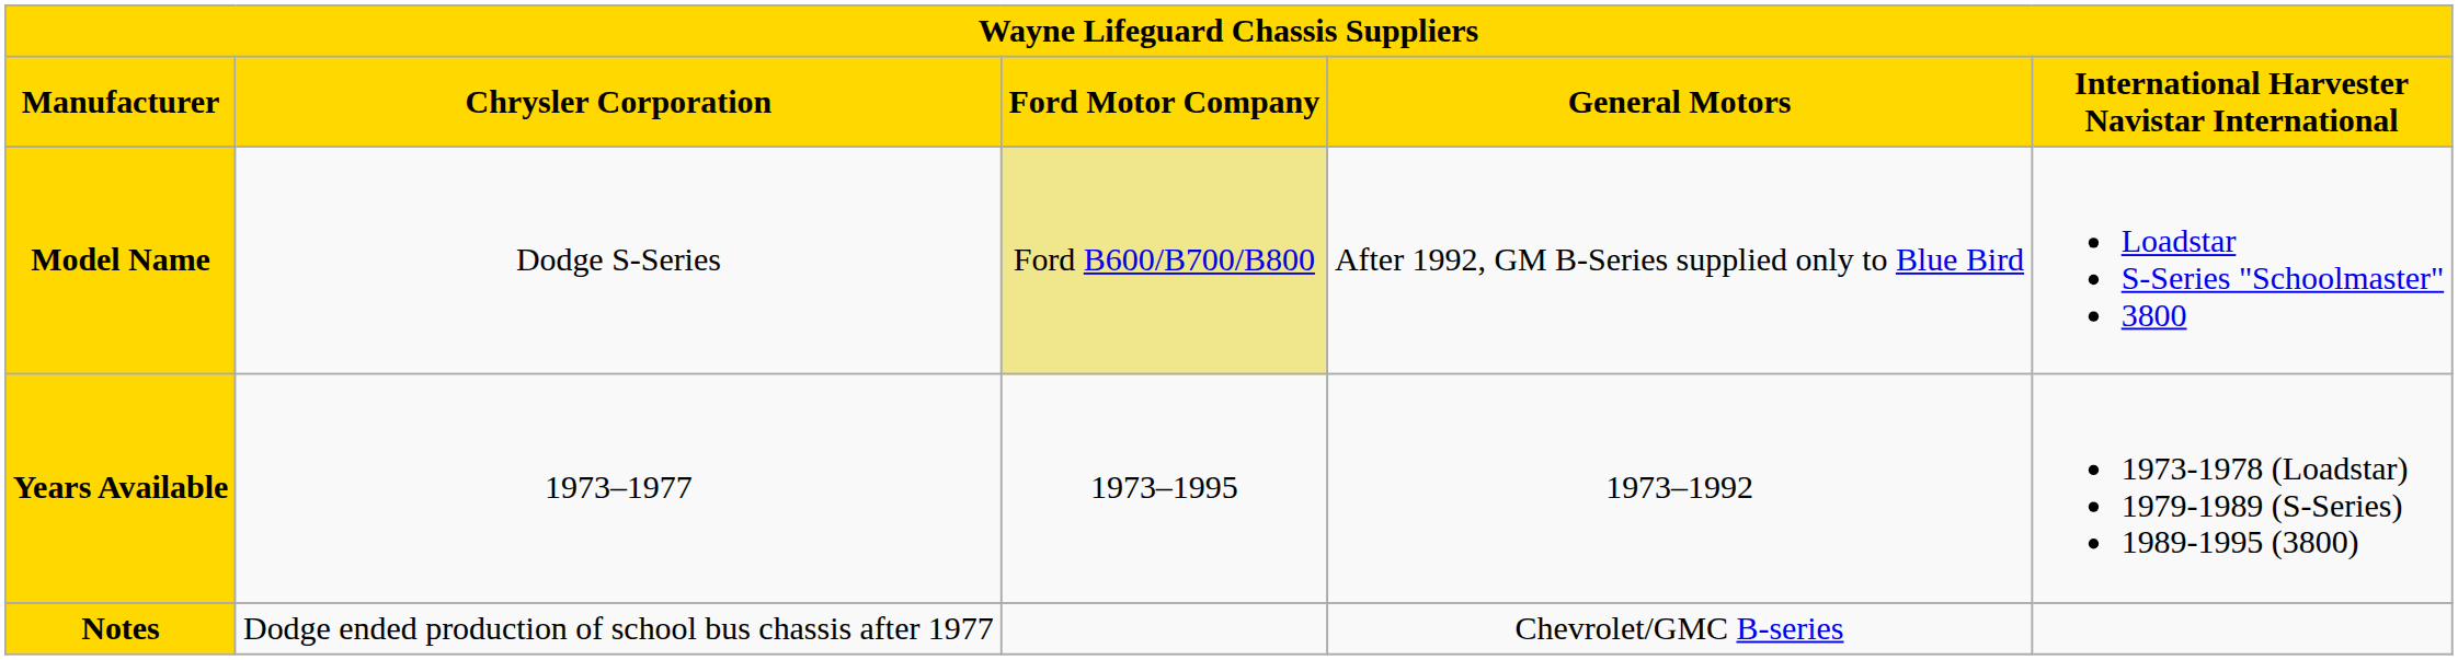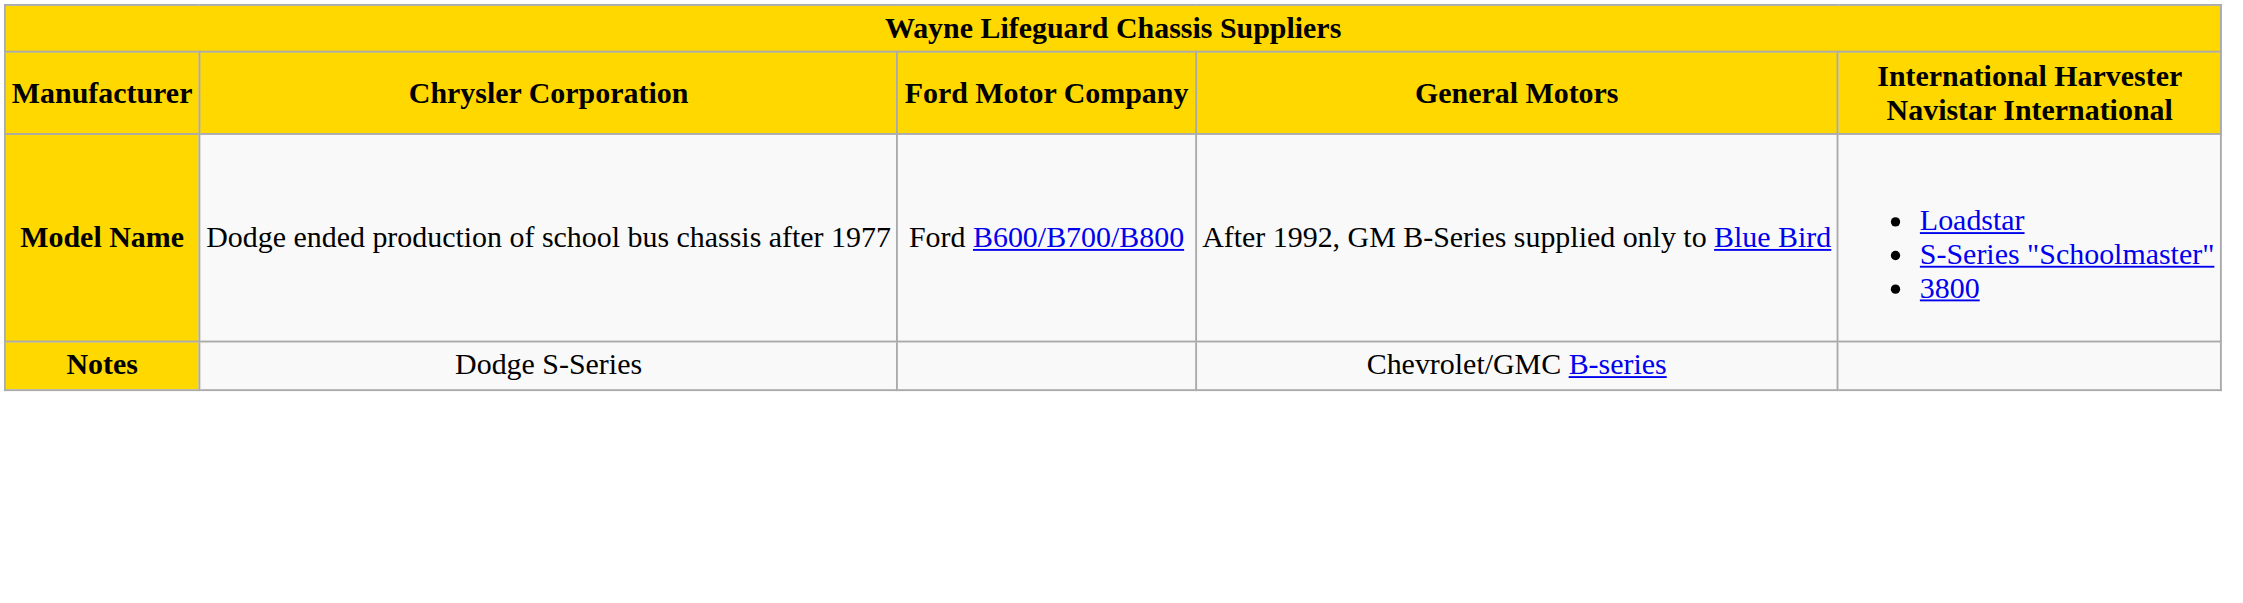Model Name | Chrysler Corporation: Dodge S-Series -> Dodge ended production of school bus chassis after 1977
Model Name | Ford Motor Company: khaki background -> no background
- row: Years Available | 1973–1977 | 1973–1995 | 1973–1992 | 1973-1978 (Loadstar) 1979-1989 (S-Series) 1989-1995 (3800)
Notes | Chrysler Corporation: Dodge ended production of school bus chassis after 1977 -> Dodge S-Series
